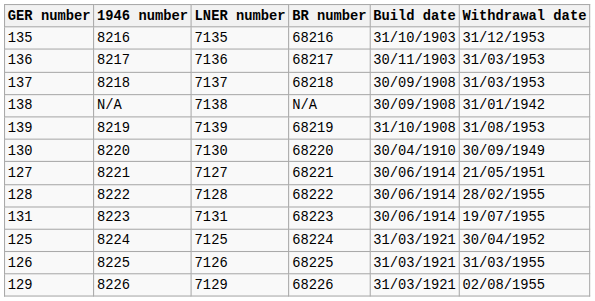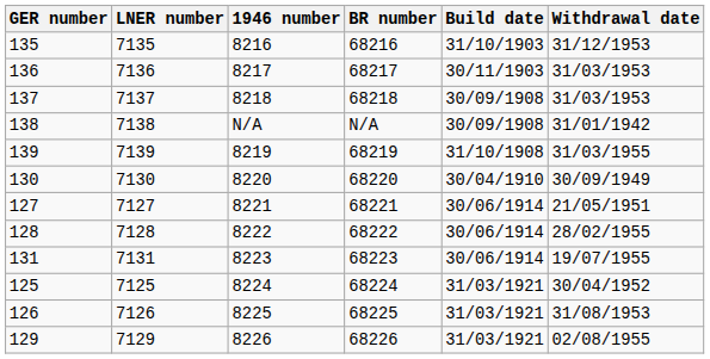columns swapped: LNER number <-> 1946 number
139 | Withdrawal date: 31/08/1953 -> 31/03/1955
126 | Withdrawal date: 31/03/1955 -> 31/08/1953
